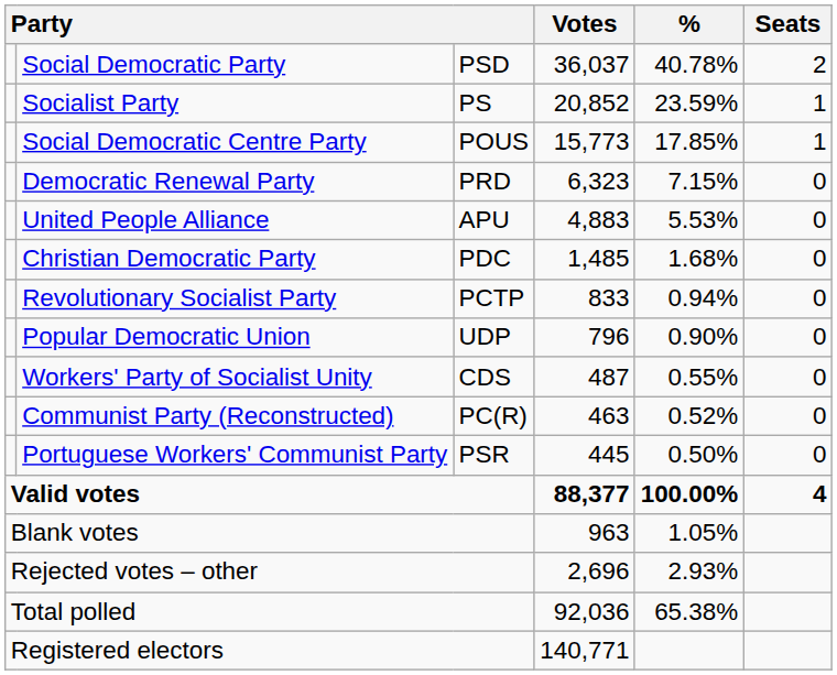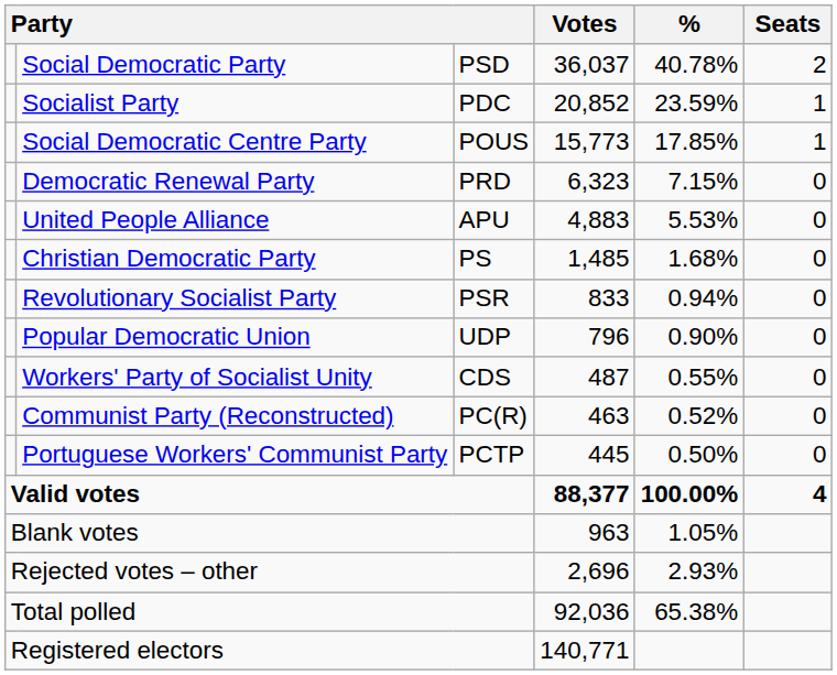Socialist Party | column 3: PS -> PDC
Christian Democratic Party | column 3: PDC -> PS
Revolutionary Socialist Party | column 3: PCTP -> PSR
Portuguese Workers' Communist Party | column 3: PSR -> PCTP
